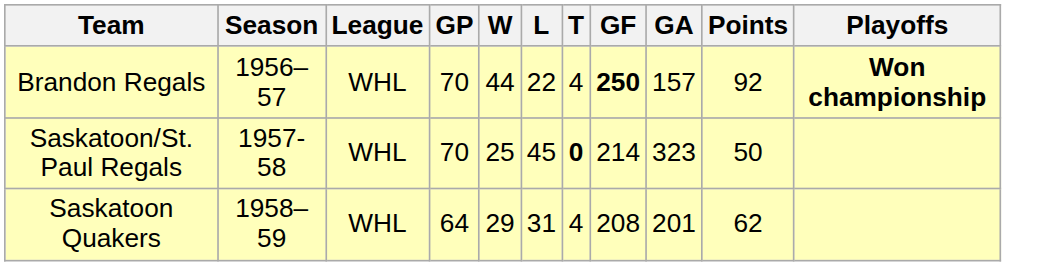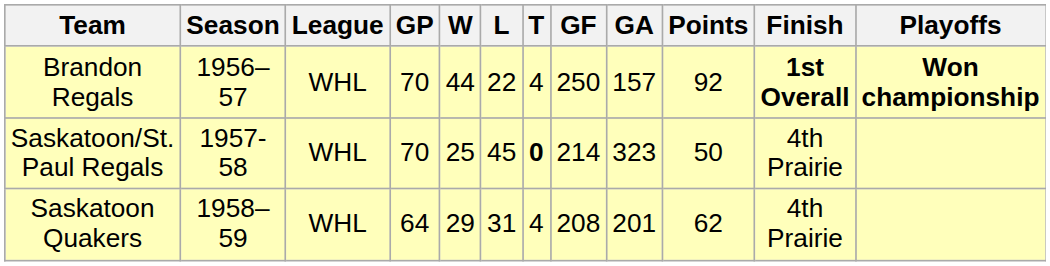+ column: Finish | 1st Overall | 4th Prairie | 4th Prairie
Brandon Regals | GF: bold -> normal
